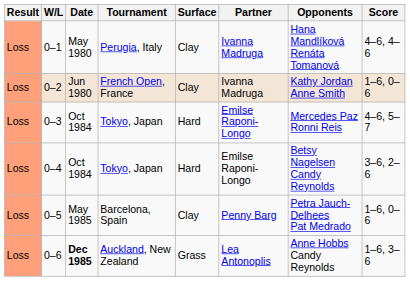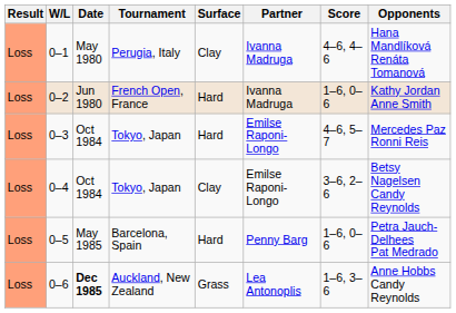columns swapped: Opponents <-> Score
0–2 | Surface: Clay -> Hard
0–4 | Surface: Hard -> Clay
0–5 | Surface: Clay -> Hard
